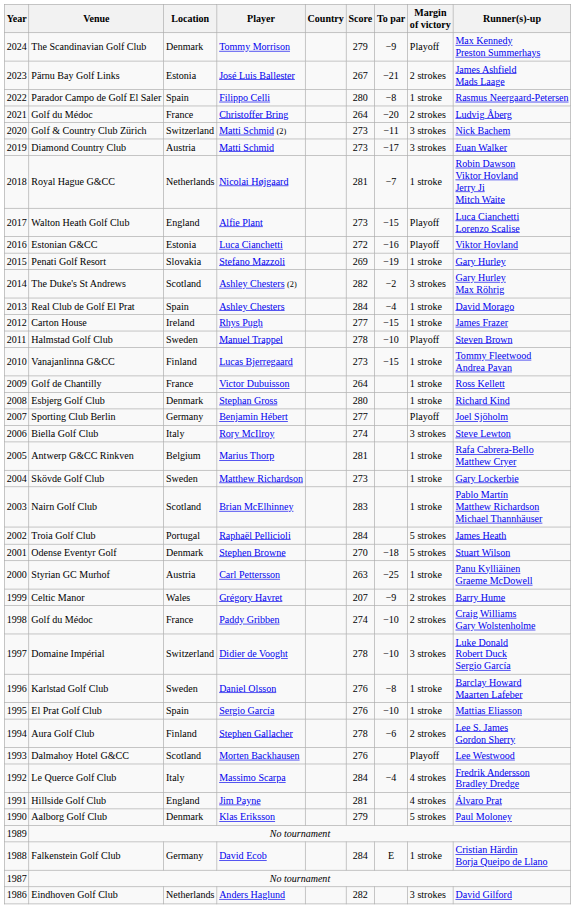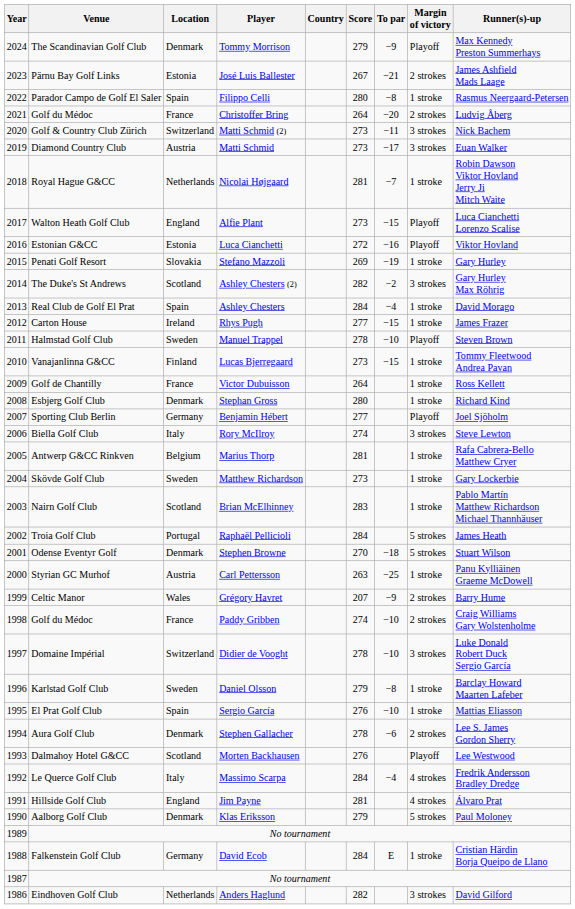Daniel Olsson | Score: 276 -> 279
Stephen Gallacher | Location: Finland -> Denmark
